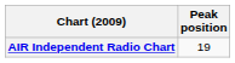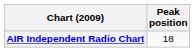AIR Independent Radio Chart | Peak position: 19 -> 18
